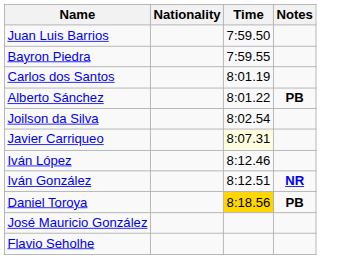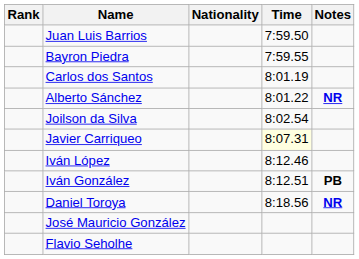+ column: Rank
Alberto Sánchez | Notes: PB -> NR
Iván González | Notes: NR -> PB
Daniel Toroya | Time: gold background -> no background
Daniel Toroya | Notes: PB -> NR
